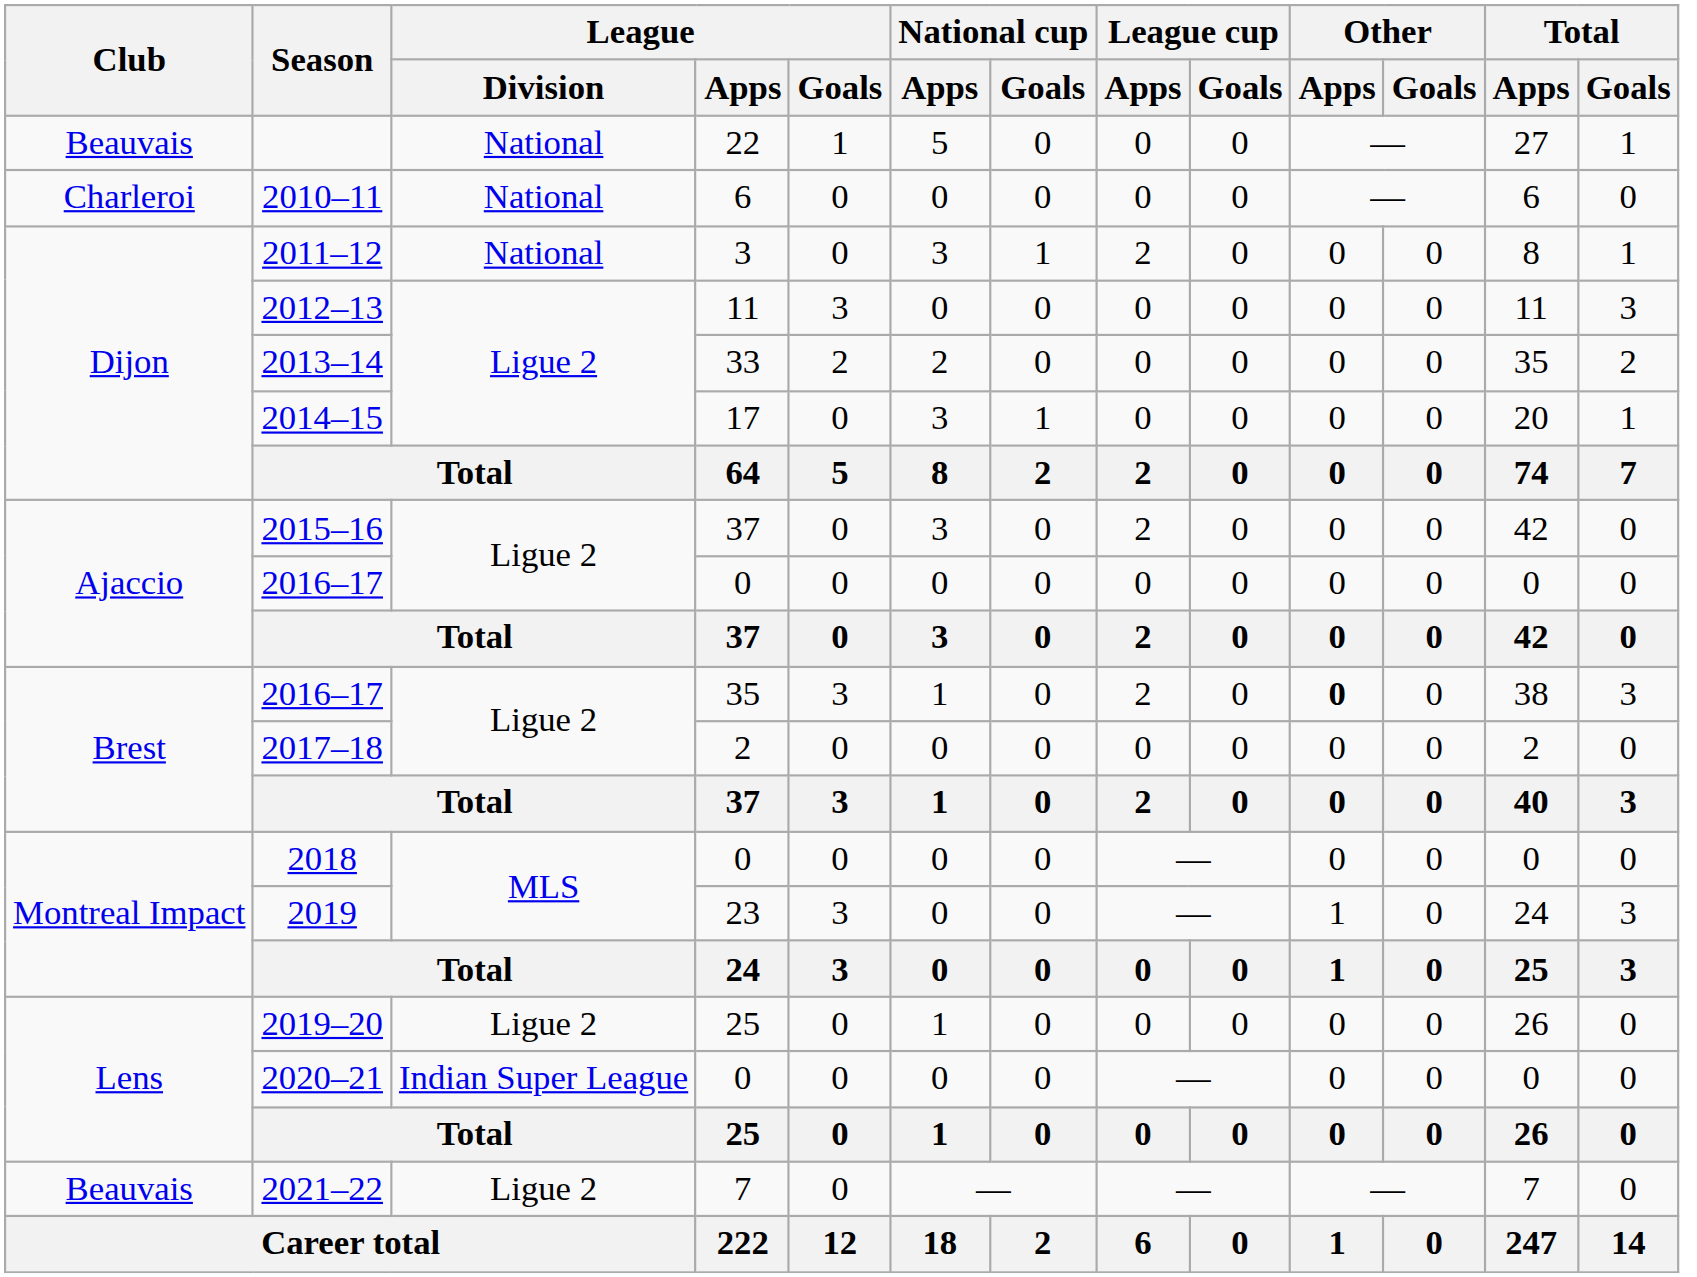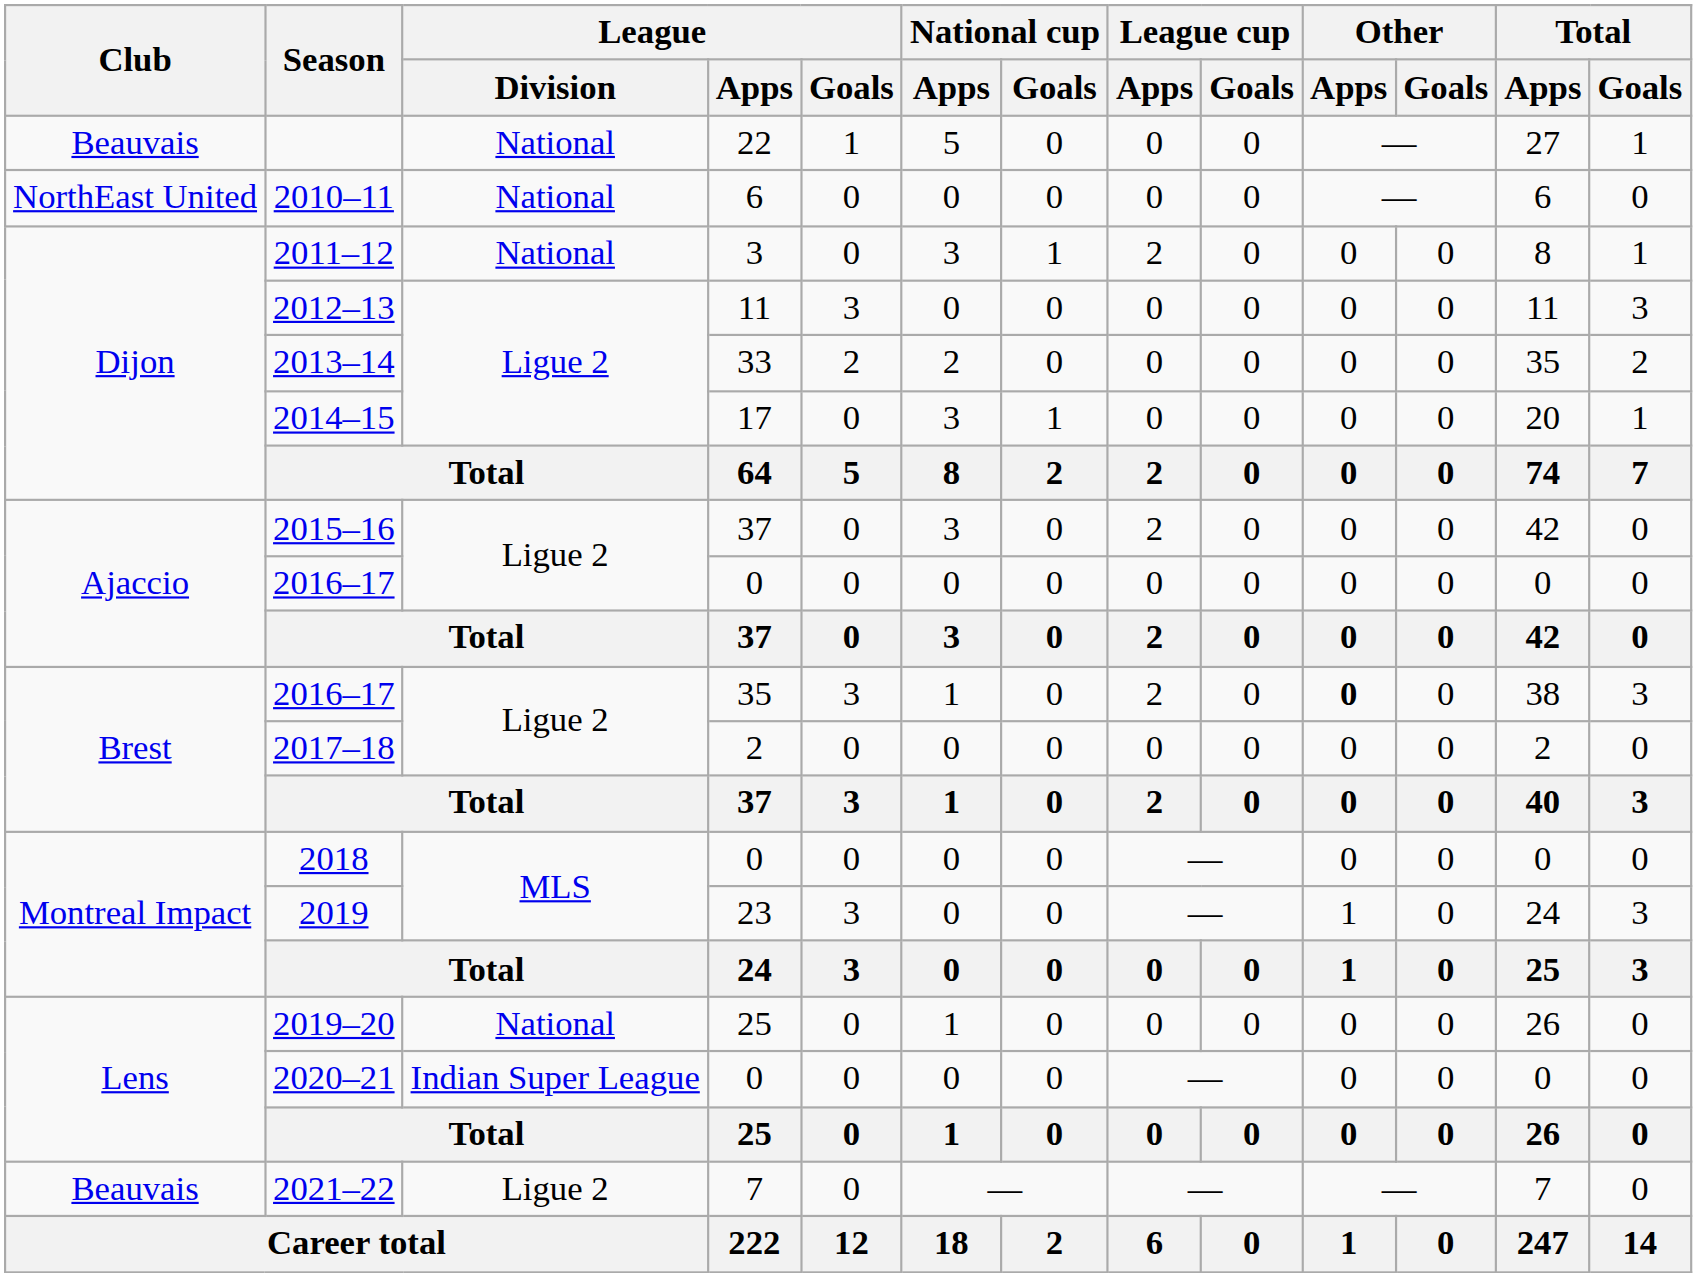2010–11 | Club: Charleroi -> NorthEast United
2019–20 | League / Division: Ligue 2 -> National
